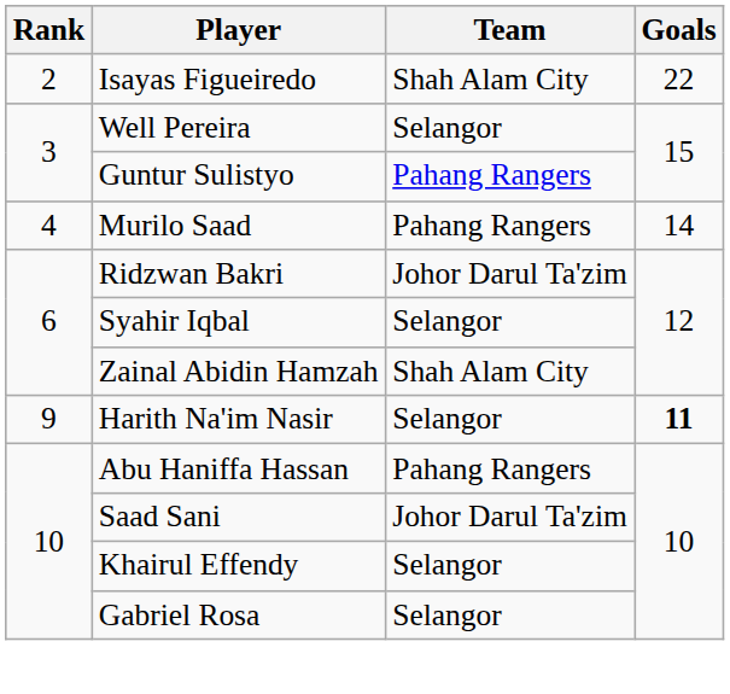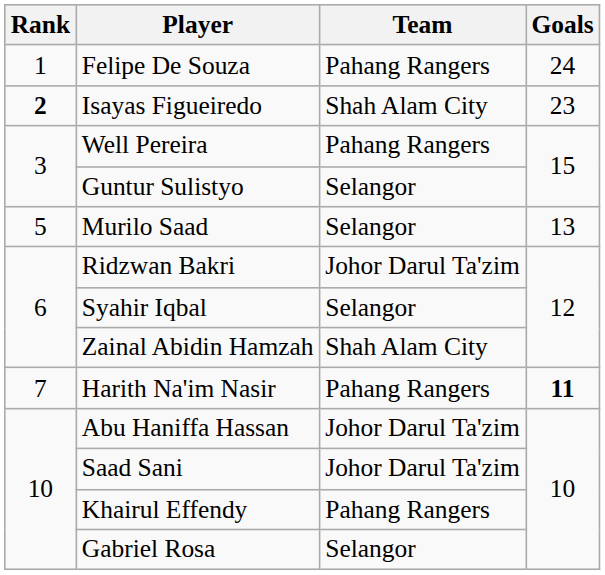+ row: 1 | Felipe De Souza | Pahang Rangers | 24
Isayas Figueiredo | Rank: normal -> bold
Isayas Figueiredo | Goals: 22 -> 23
Well Pereira | Team: Selangor -> Pahang Rangers
Guntur Sulistyo | Team: Pahang Rangers -> Selangor
Murilo Saad | Rank: 4 -> 5
Murilo Saad | Team: Pahang Rangers -> Selangor
Murilo Saad | Goals: 14 -> 13
Harith Na'im Nasir | Rank: 9 -> 7
Harith Na'im Nasir | Team: Selangor -> Pahang Rangers
Abu Haniffa Hassan | Team: Pahang Rangers -> Johor Darul Ta'zim
Khairul Effendy | Team: Selangor -> Pahang Rangers
